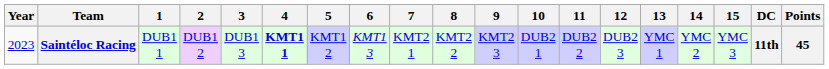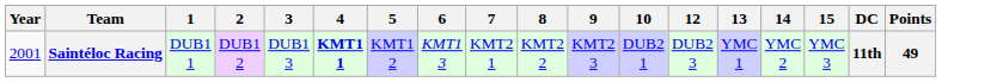- column: 11 | DUB2 2
Saintéloc Racing | Year: 2023 -> 2001
Saintéloc Racing | Points: 45 -> 49
